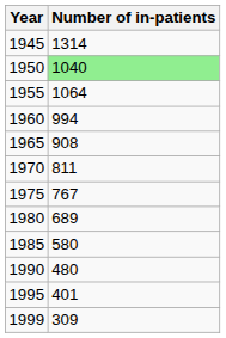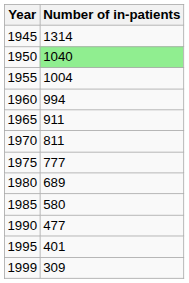1955 | Number of in-patients: 1064 -> 1004
1965 | Number of in-patients: 908 -> 911
1975 | Number of in-patients: 767 -> 777
1990 | Number of in-patients: 480 -> 477
